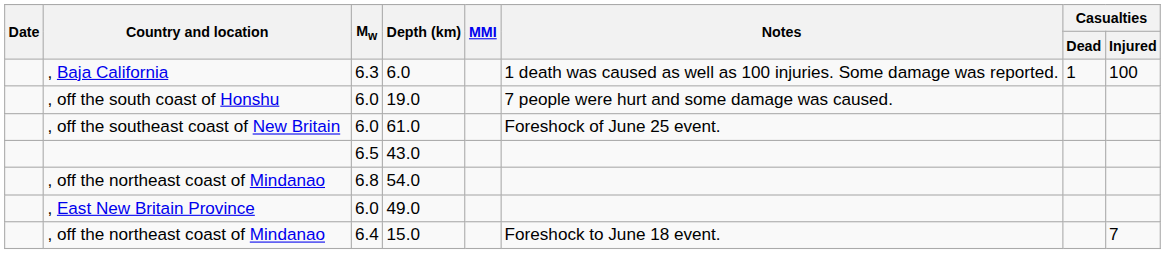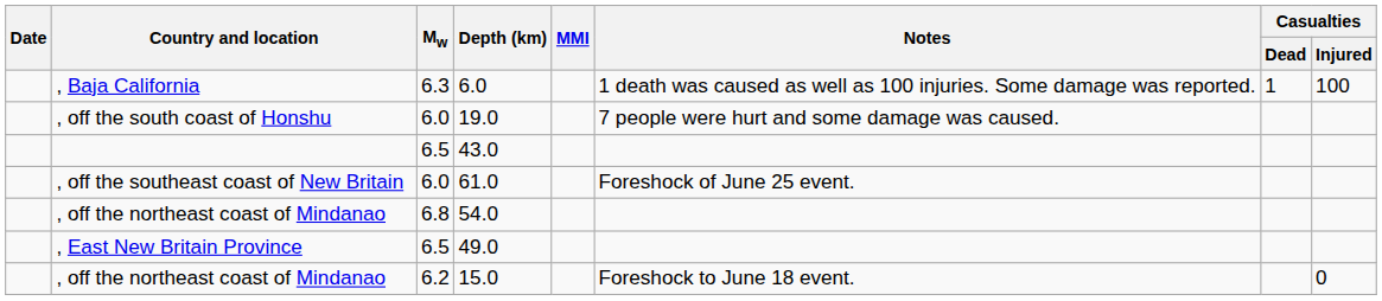rows swapped: 61.0 <-> 43.0
49.0 | Mw: 6.0 -> 6.5
15.0 | Mw: 6.4 -> 6.2
15.0 | Casualties / Injured: 7 -> 0
